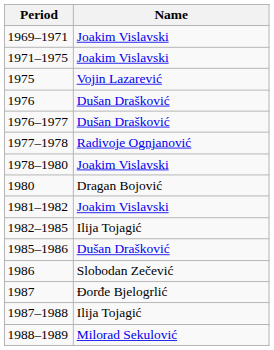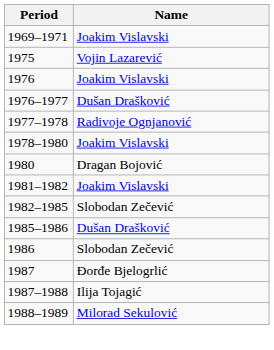- row: 1971–1975 | Joakim Vislavski
1976 | Name: Dušan Drašković -> Joakim Vislavski
1982–1985 | Name: Ilija Tojagić -> Slobodan Zečević
